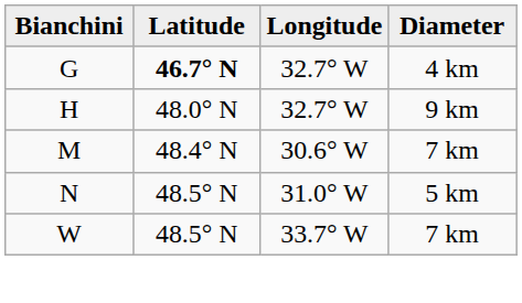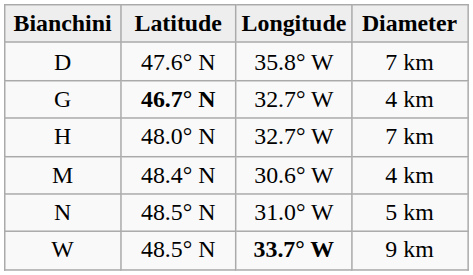+ row: D | 47.6° N | 35.8° W | 7 km
H | Diameter: 9 km -> 7 km
M | Diameter: 7 km -> 4 km
W | Longitude: normal -> bold
W | Diameter: 7 km -> 9 km
